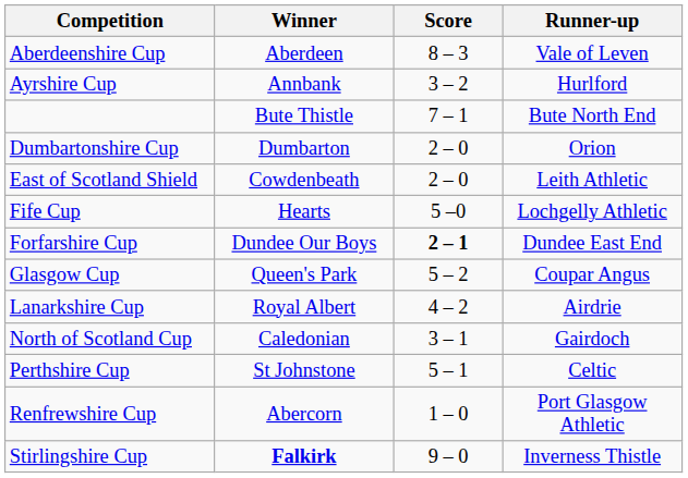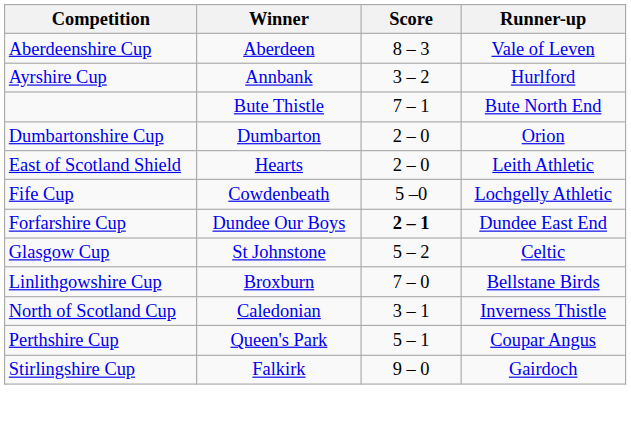East of Scotland Shield | Winner: Cowdenbeath -> Hearts
Fife Cup | Winner: Hearts -> Cowdenbeath
Glasgow Cup | Winner: Queen's Park -> St Johnstone
Glasgow Cup | Runner-up: Coupar Angus -> Celtic
- row: Lanarkshire Cup | Royal Albert | 4 – 2 | Airdrie
+ row: Linlithgowshire Cup | Broxburn | 7 – 0 | Bellstane Birds
North of Scotland Cup | Runner-up: Gairdoch -> Inverness Thistle
Perthshire Cup | Winner: St Johnstone -> Queen's Park
Perthshire Cup | Runner-up: Celtic -> Coupar Angus
- row: Renfrewshire Cup | Abercorn | 1 – 0 | Port Glasgow Athletic
Stirlingshire Cup | Winner: bold -> normal
Stirlingshire Cup | Runner-up: Inverness Thistle -> Gairdoch
